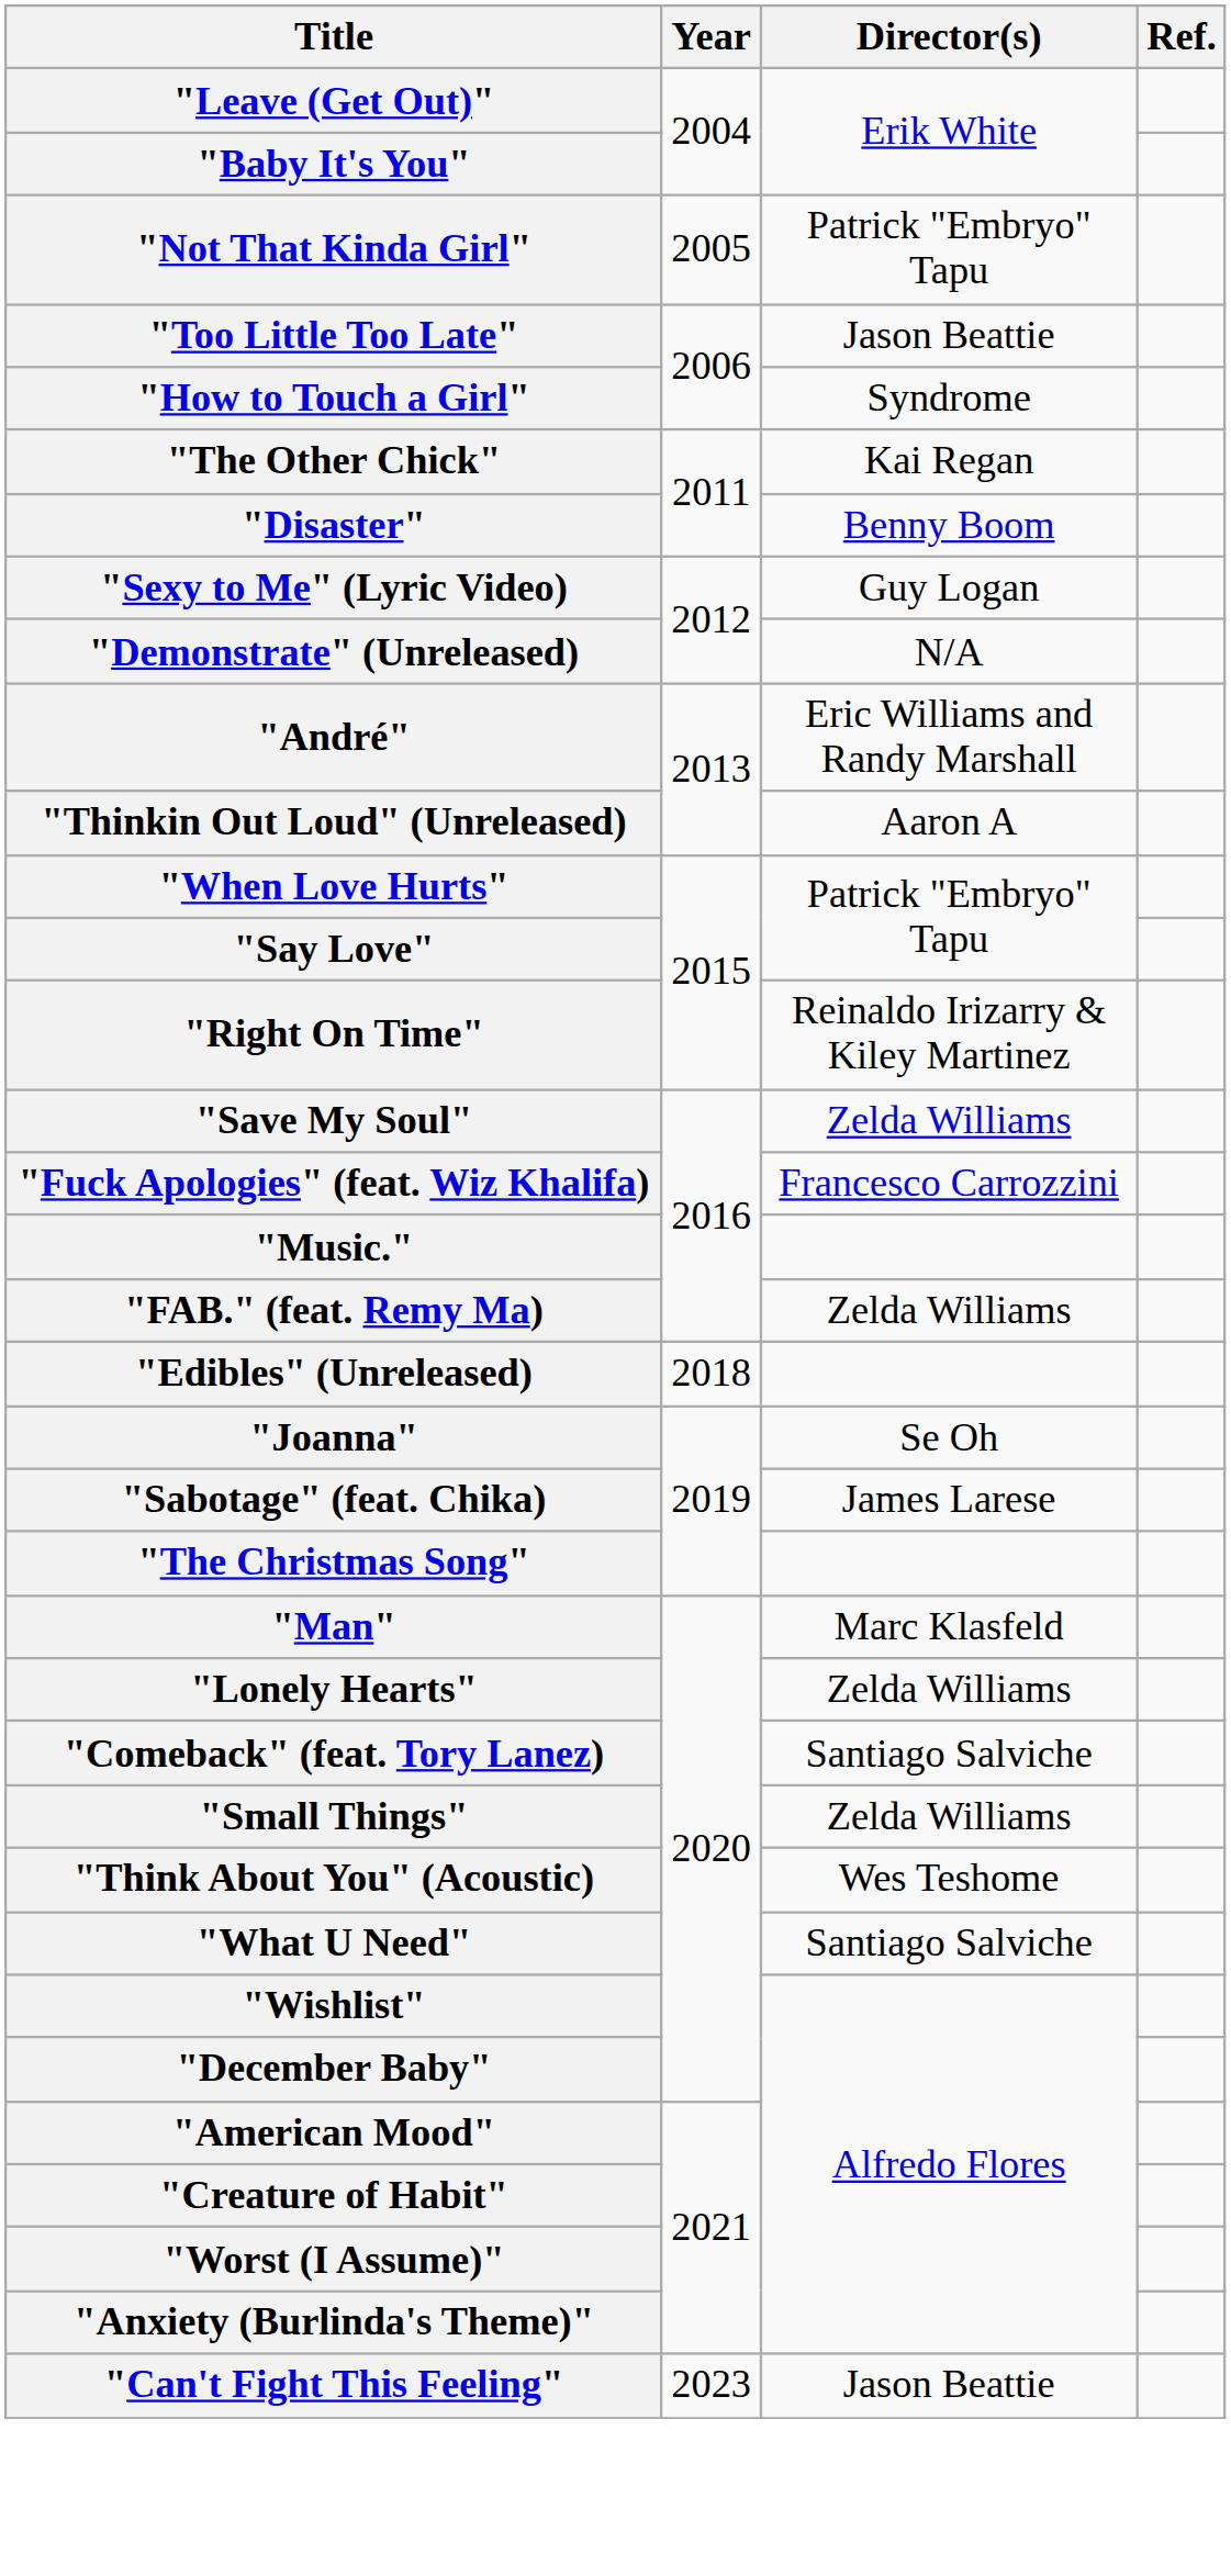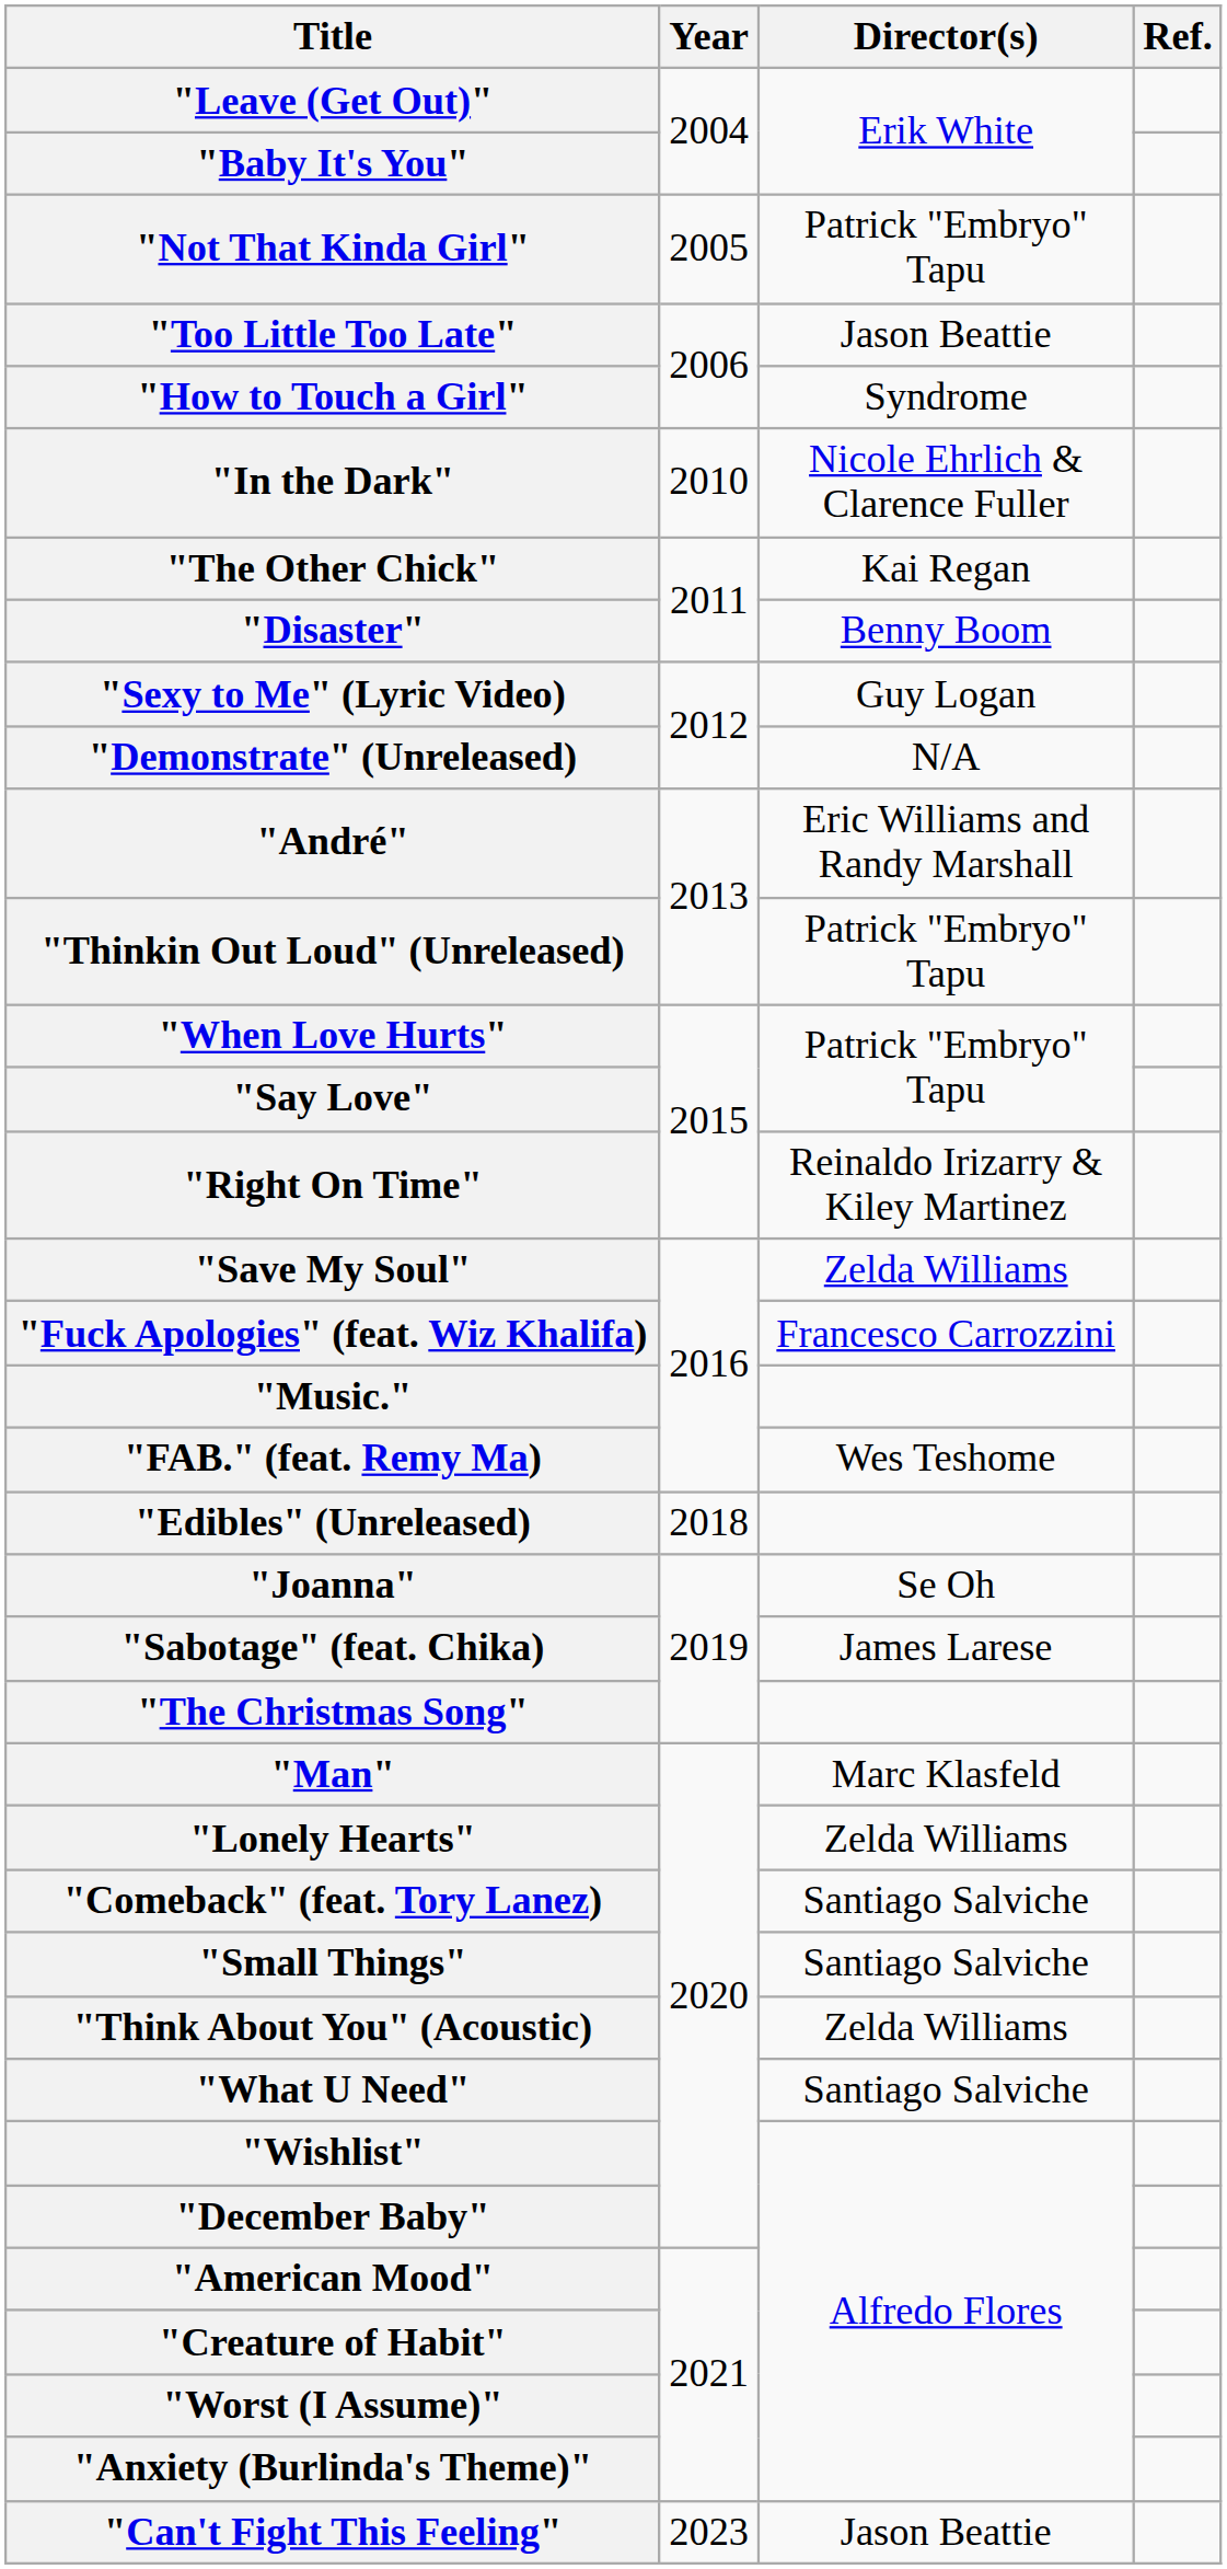+ row: "In the Dark" | 2010 | Nicole Ehrlich & Clarence Fuller
"Thinkin Out Loud" (Unreleased) | Director(s): Aaron A -> Patrick "Embryo" Tapu
"FAB." (feat. Remy Ma) | Director(s): Zelda Williams -> Wes Teshome
"Small Things" | Director(s): Zelda Williams -> Santiago Salviche
"Think About You" (Acoustic) | Director(s): Wes Teshome -> Zelda Williams
